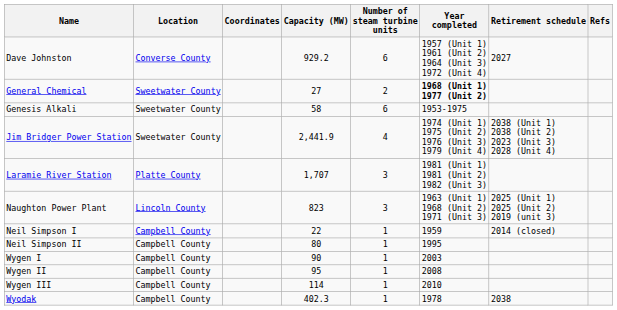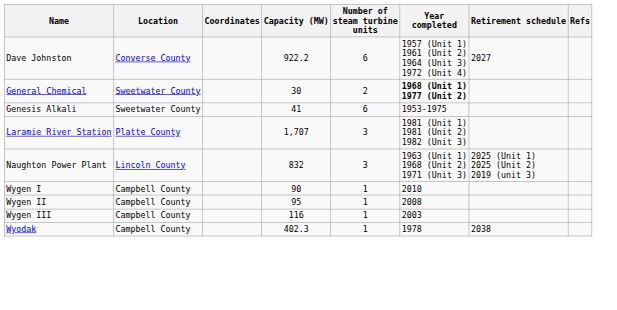Dave Johnston | Capacity (MW): 929.2 -> 922.2
General Chemical | Capacity (MW): 27 -> 30
Genesis Alkali | Capacity (MW): 58 -> 41
- row: Jim Bridger Power Station | Sweetwater County | 2,441.9 | 4 | 1974 (Unit 1) 1975 (Unit 2) 1976 (Unit 3) 1979 (Unit 4) | 2038 (Unit 1) 2038 (Unit 2) 2023 (Unit 3) 2028 (Unit 4)
Naughton Power Plant | Capacity (MW): 823 -> 832
- row: Neil Simpson I | Campbell County | 22 | 1 | 1959 | 2014 (closed)
- row: Neil Simpson II | Campbell County | 80 | 1 | 1995
Wygen I | Year completed: 2003 -> 2010
Wygen III | Capacity (MW): 114 -> 116
Wygen III | Year completed: 2010 -> 2003
